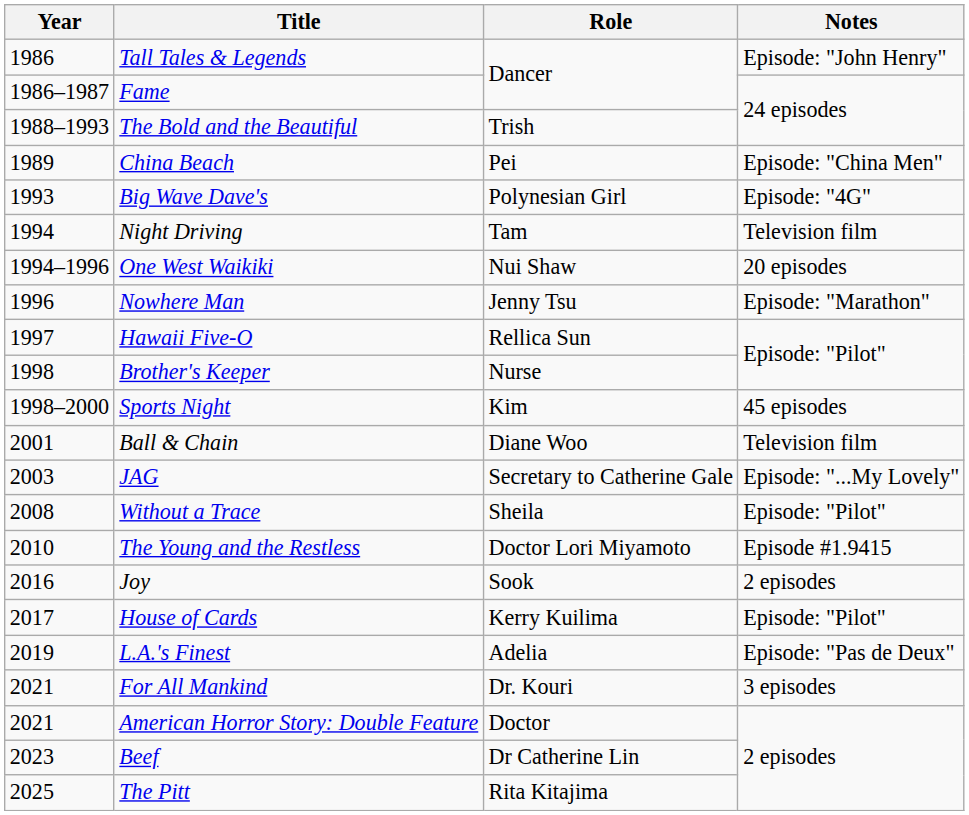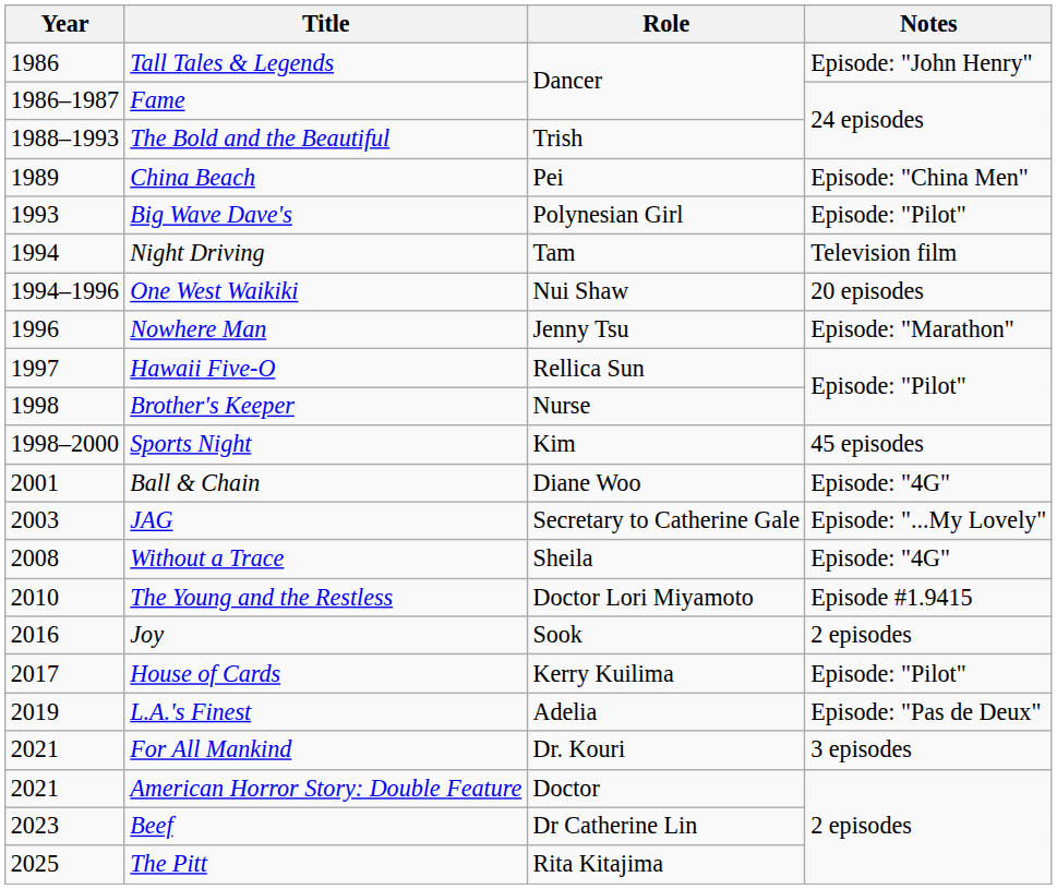Big Wave Dave's | Notes: Episode: "4G" -> Episode: "Pilot"
Ball & Chain | Notes: Television film -> Episode: "4G"
Without a Trace | Notes: Episode: "Pilot" -> Episode: "4G"
